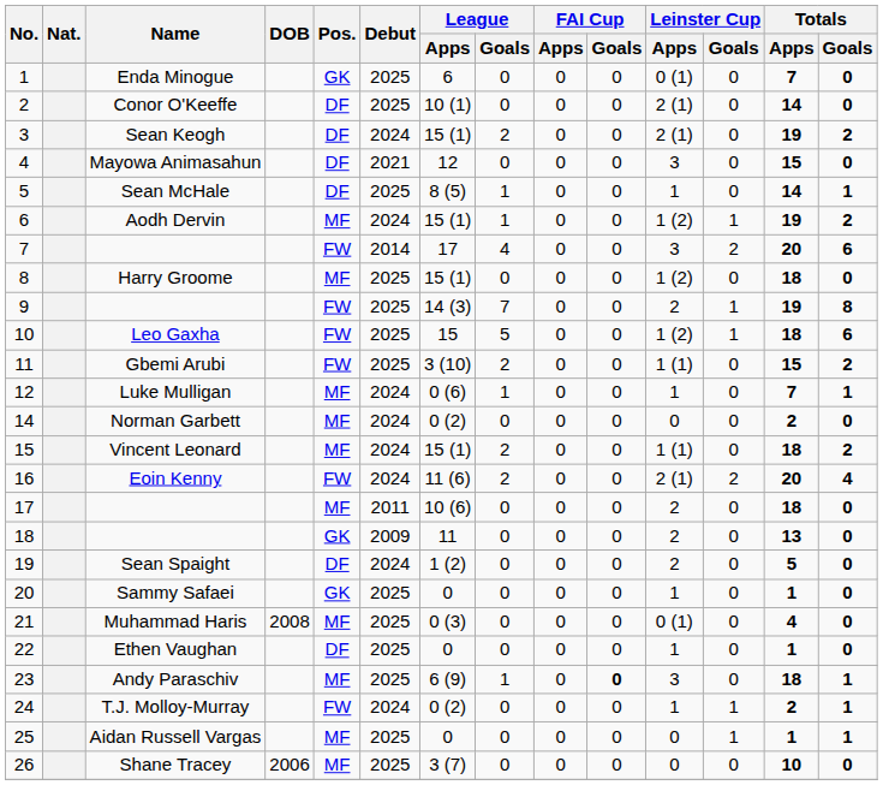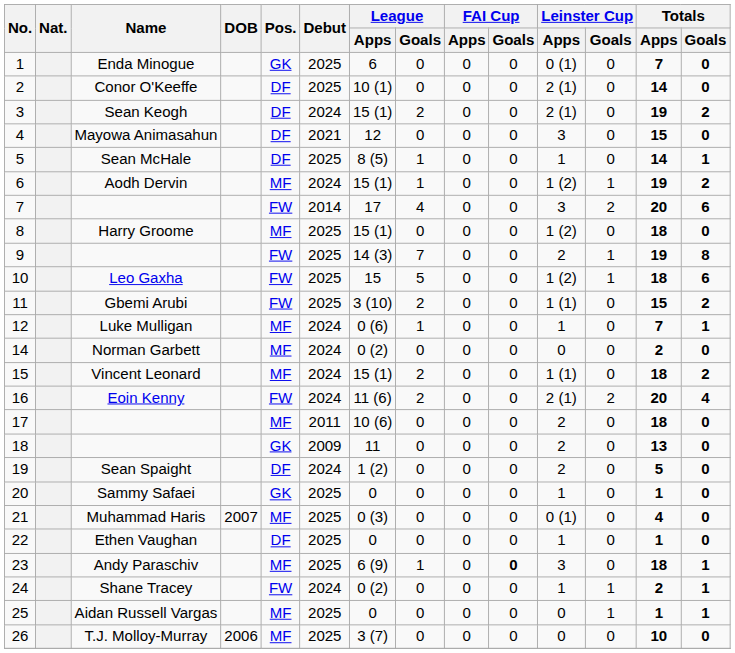21 | DOB: 2008 -> 2007
24 | Name: T.J. Molloy-Murray -> Shane Tracey
26 | Name: Shane Tracey -> T.J. Molloy-Murray
